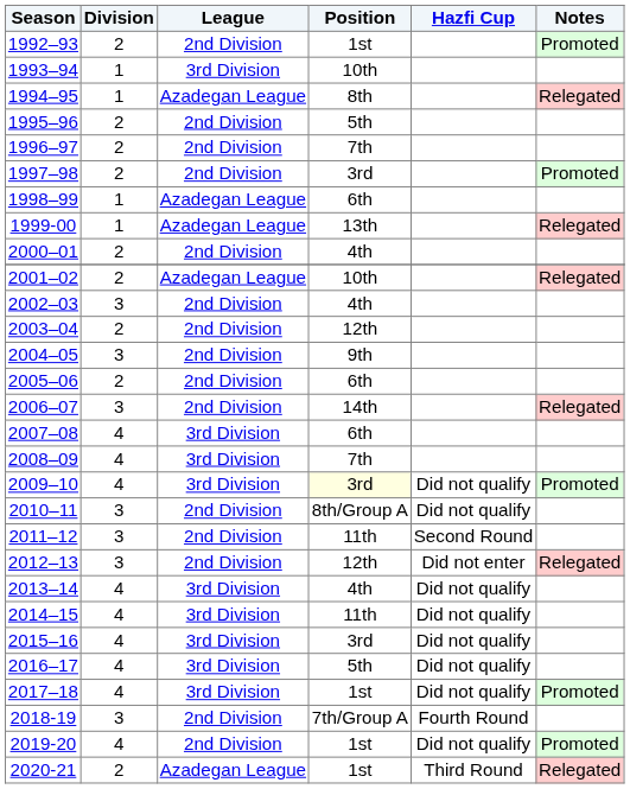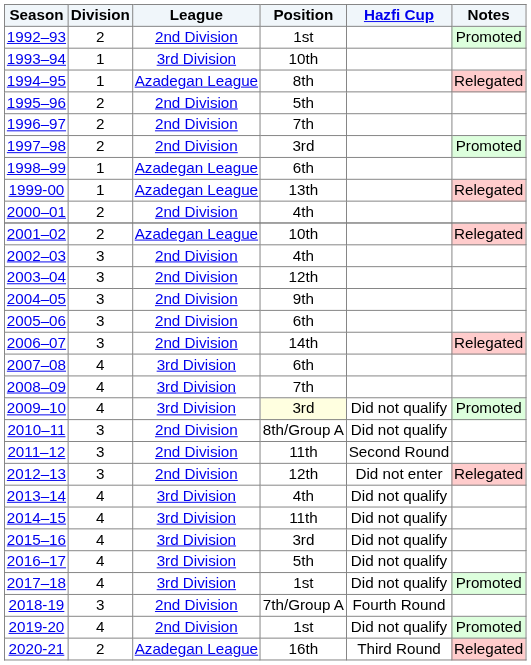2003–04 | Division: 2 -> 3
2005–06 | Division: 2 -> 3
2020-21 | Position: 1st -> 16th
